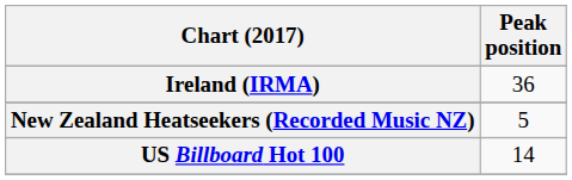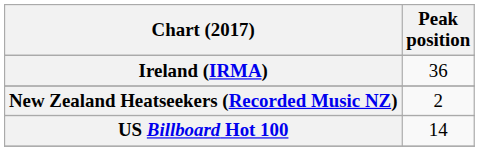New Zealand Heatseekers (Recorded Music NZ) | Peak position: 5 -> 2
